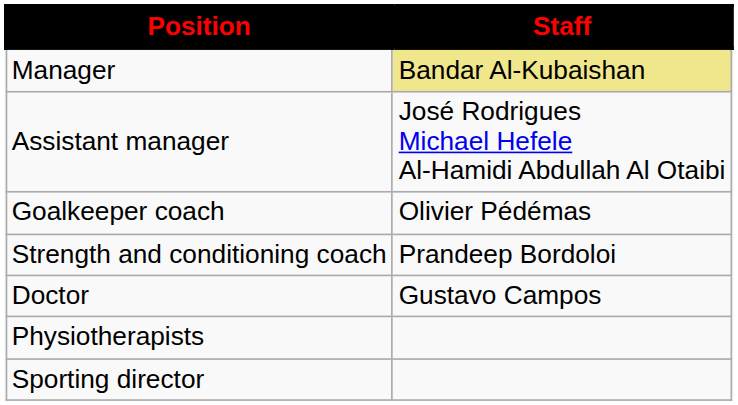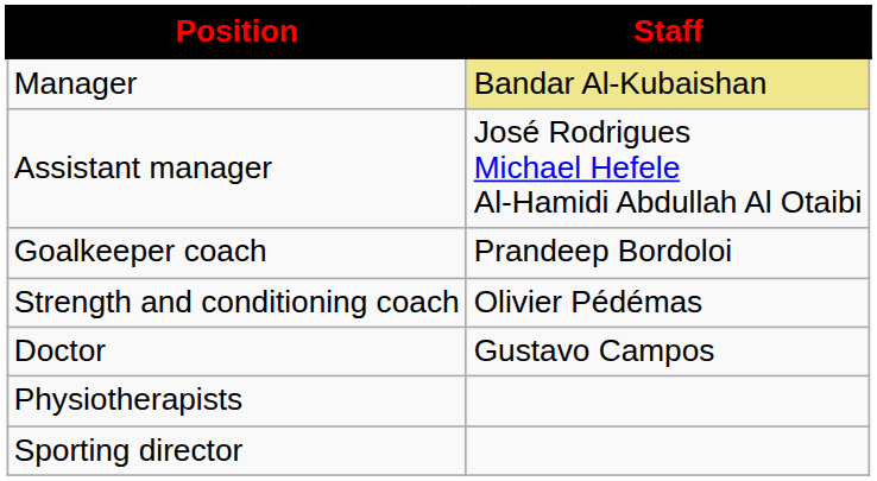Goalkeeper coach | Staff: Olivier Pédémas -> Prandeep Bordoloi
Strength and conditioning coach | Staff: Prandeep Bordoloi -> Olivier Pédémas
